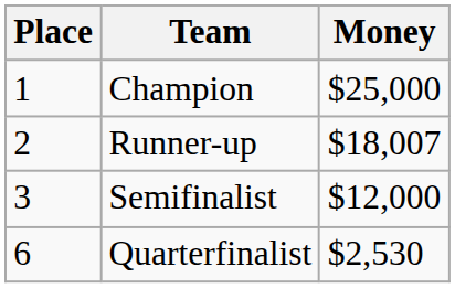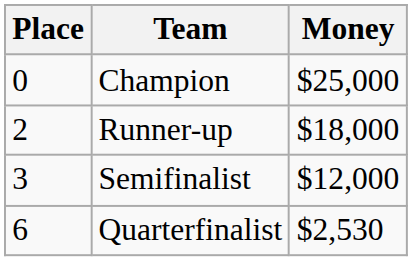Champion | Place: 1 -> 0
Runner-up | Money: $18,007 -> $18,000
